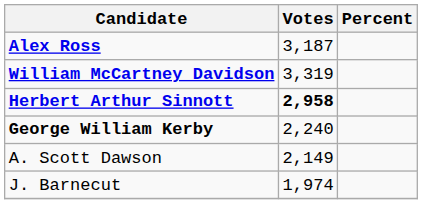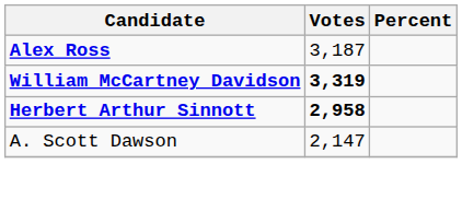William McCartney Davidson | Votes: normal -> bold
- row: George William Kerby | 2,240
A. Scott Dawson | Votes: 2,149 -> 2,147
- row: J. Barnecut | 1,974
